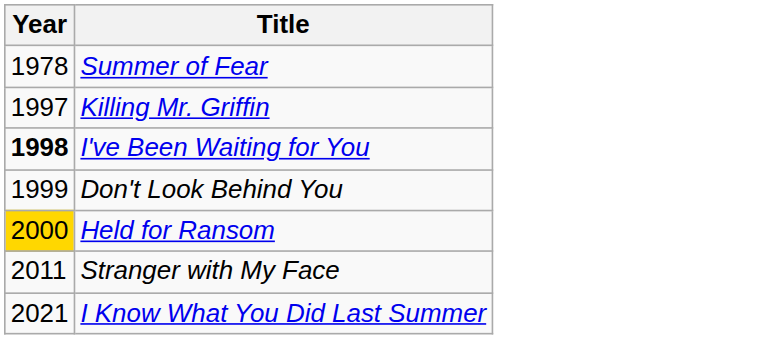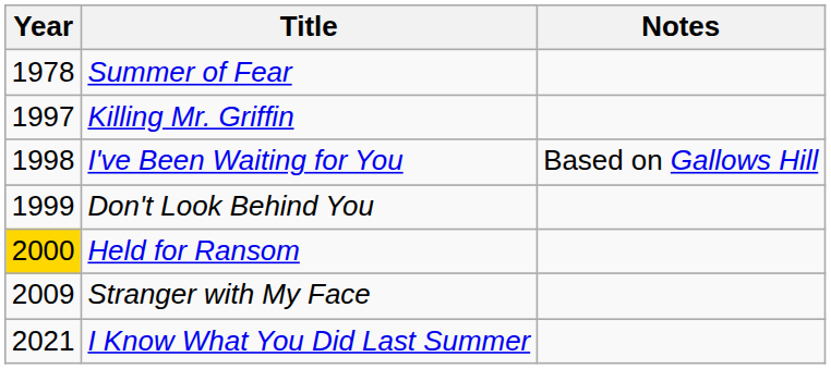+ column: Notes | Based on Gallows Hill
I've Been Waiting for You | Year: bold -> normal
Stranger with My Face | Year: 2011 -> 2009
